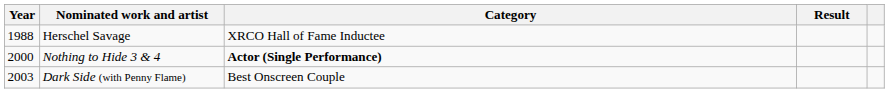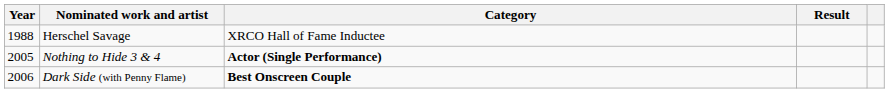Nothing to Hide 3 & 4 | Year: 2000 -> 2005
Dark Side (with Penny Flame) | Year: 2003 -> 2006
Dark Side (with Penny Flame) | Category: normal -> bold
